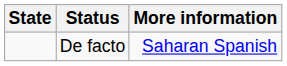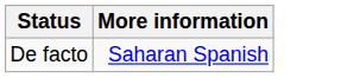- column: State
